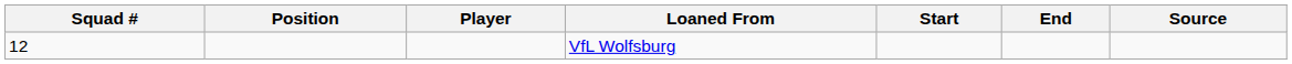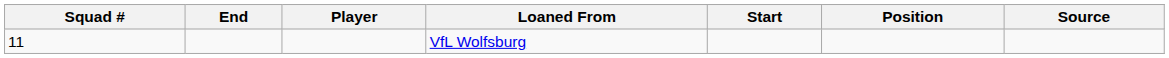columns swapped: Position <-> End
VfL Wolfsburg | Squad #: 12 -> 11
